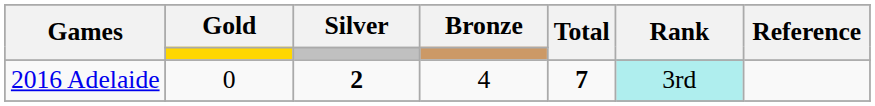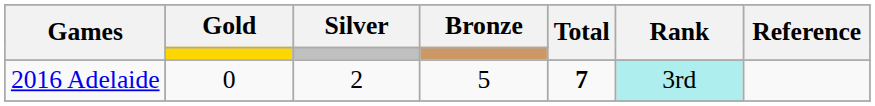2016 Adelaide | Silver: bold -> normal
2016 Adelaide | Bronze: 4 -> 5
